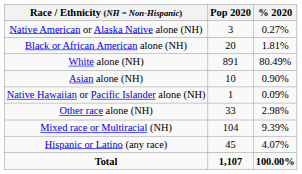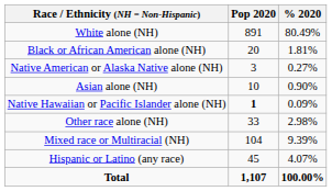rows swapped: White alone (NH) <-> Native American or Alaska Native alone (NH)
Native Hawaiian or Pacific Islander alone (NH) | Pop 2020: normal -> bold
